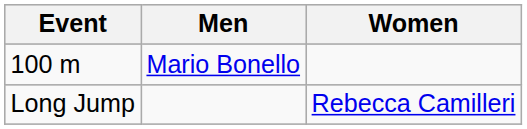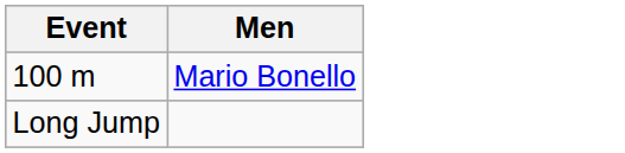- column: Women | Rebecca Camilleri
